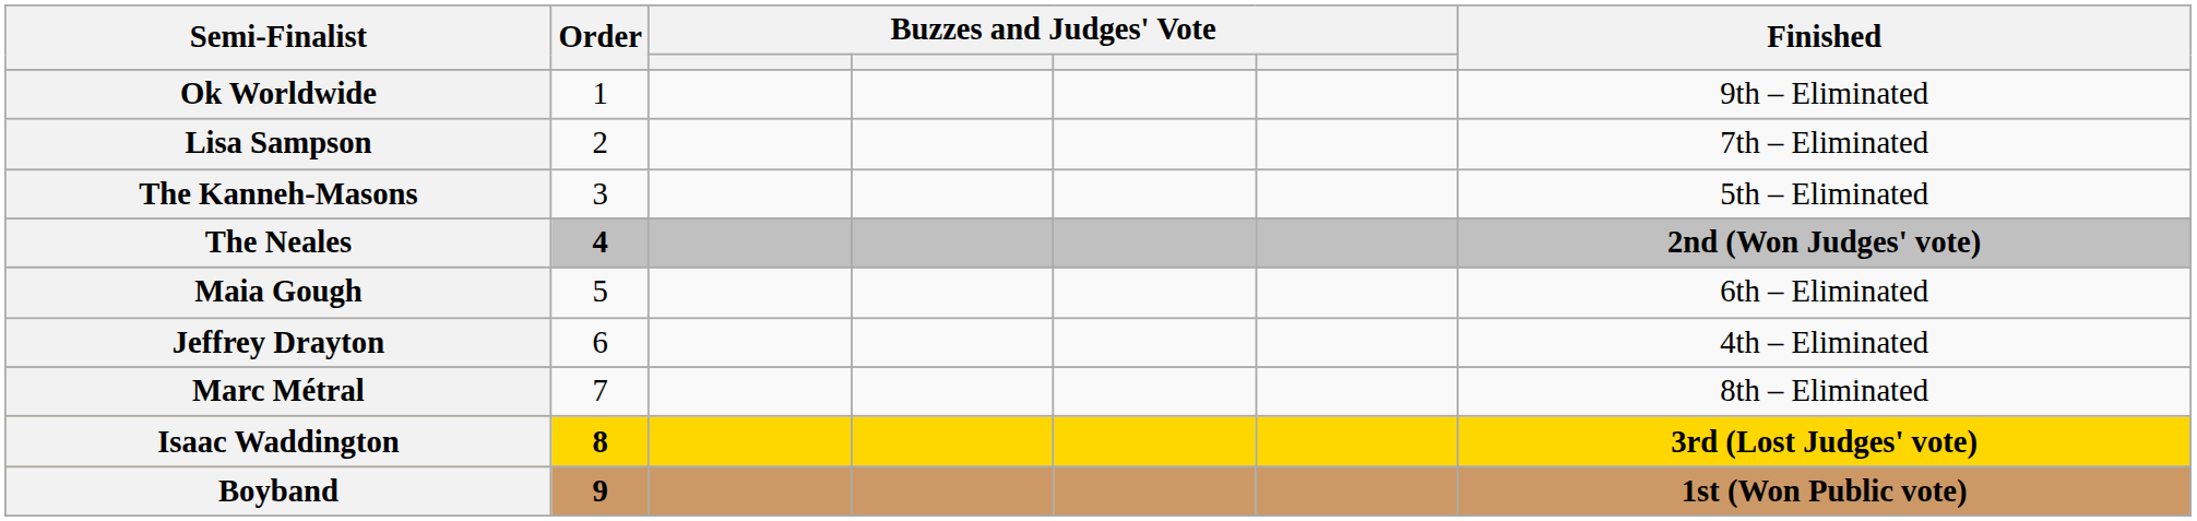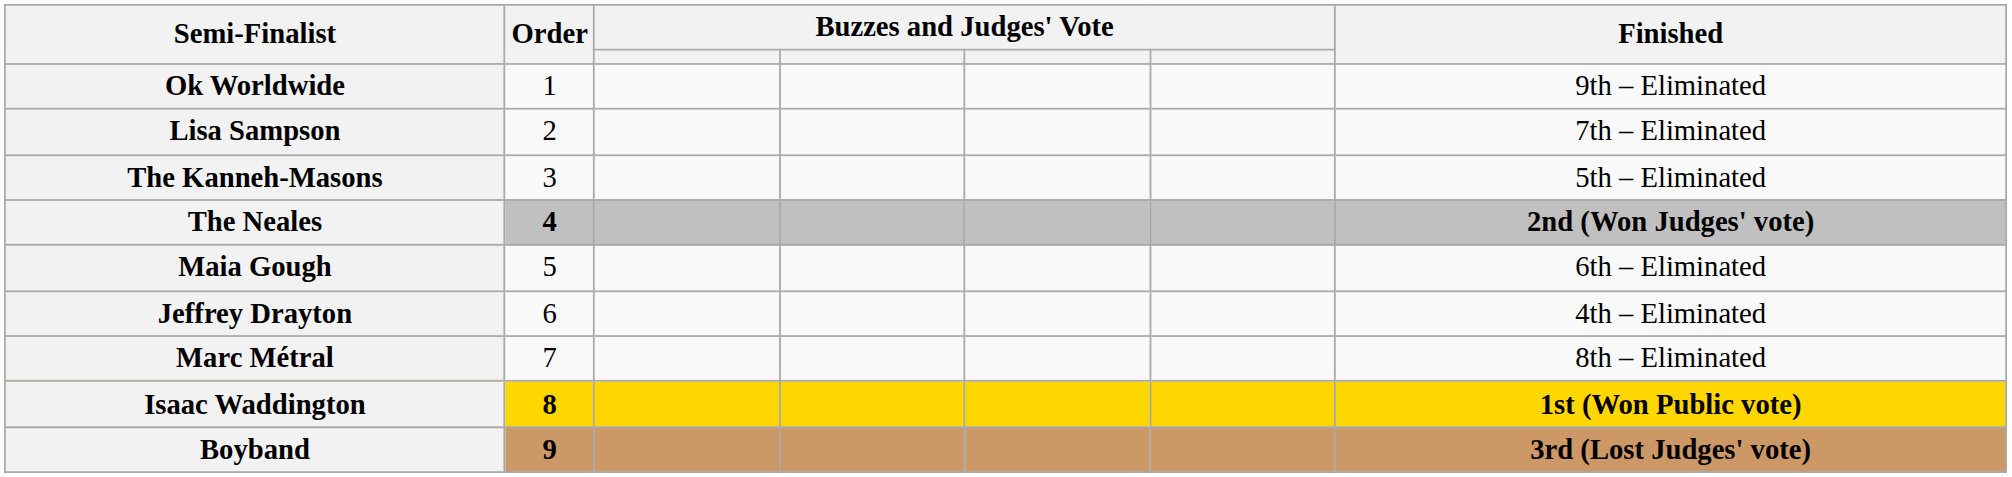Isaac Waddington | Finished: 3rd (Lost Judges' vote) -> 1st (Won Public vote)
Boyband | Finished: 1st (Won Public vote) -> 3rd (Lost Judges' vote)
